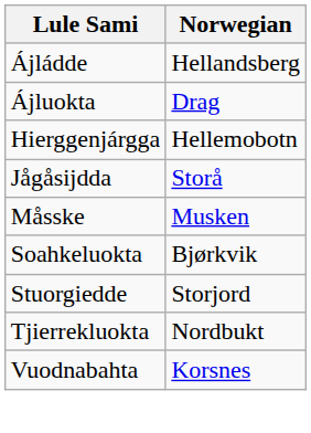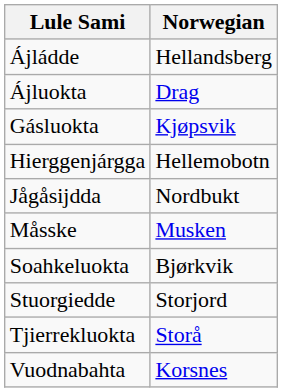+ row: Gásluokta | Kjøpsvik
Jågåsijdda | Norwegian: Storå -> Nordbukt
Tjierrekluokta | Norwegian: Nordbukt -> Storå
